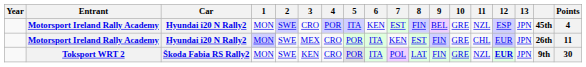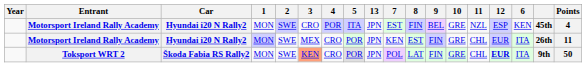columns swapped: 6 <-> 13
Toksport WRT 2 | 3: no background -> lightsalmon background
Toksport WRT 2 | 11: NZL -> CHL
Toksport WRT 2 | Points: 30 -> 50
